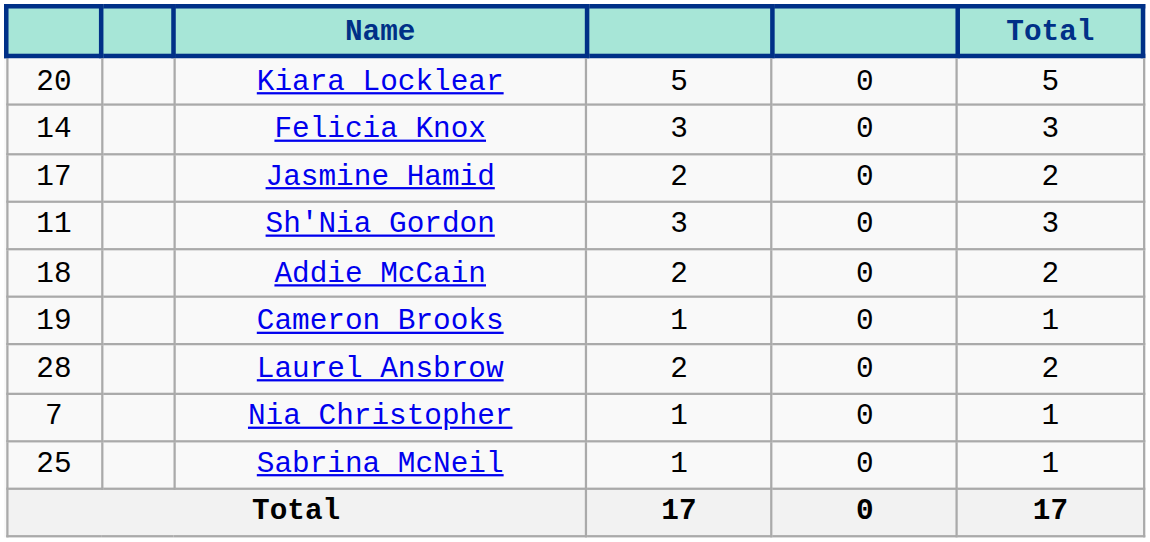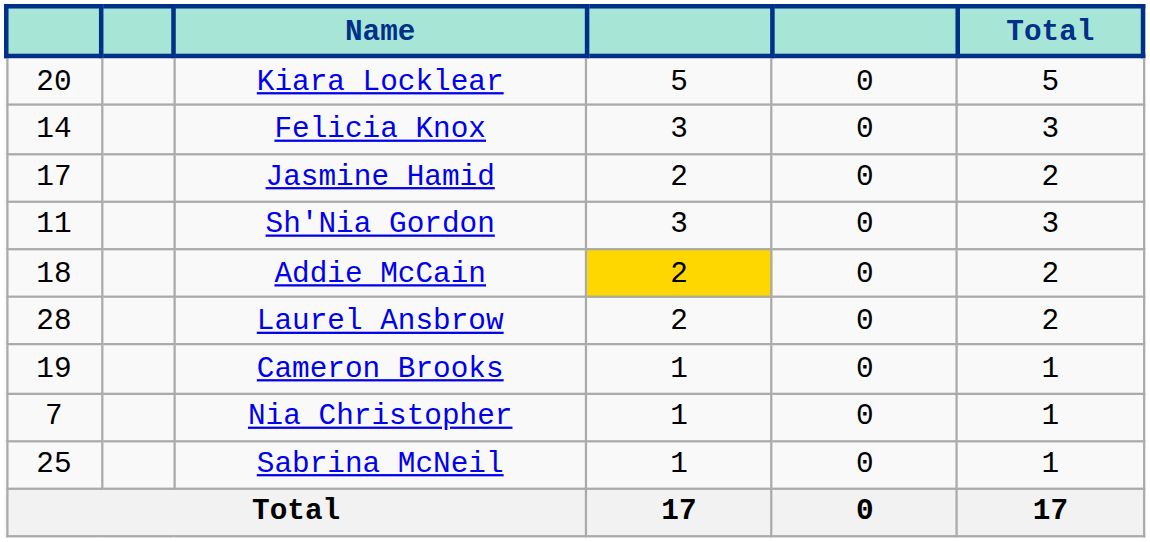Addie McCain | column 4: no background -> gold background
rows swapped: Laurel Ansbrow <-> Cameron Brooks
